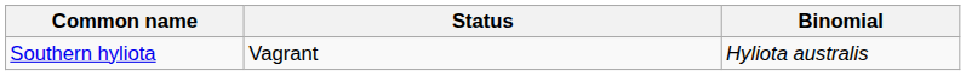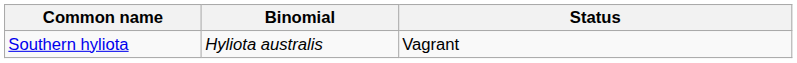columns swapped: Binomial <-> Status
